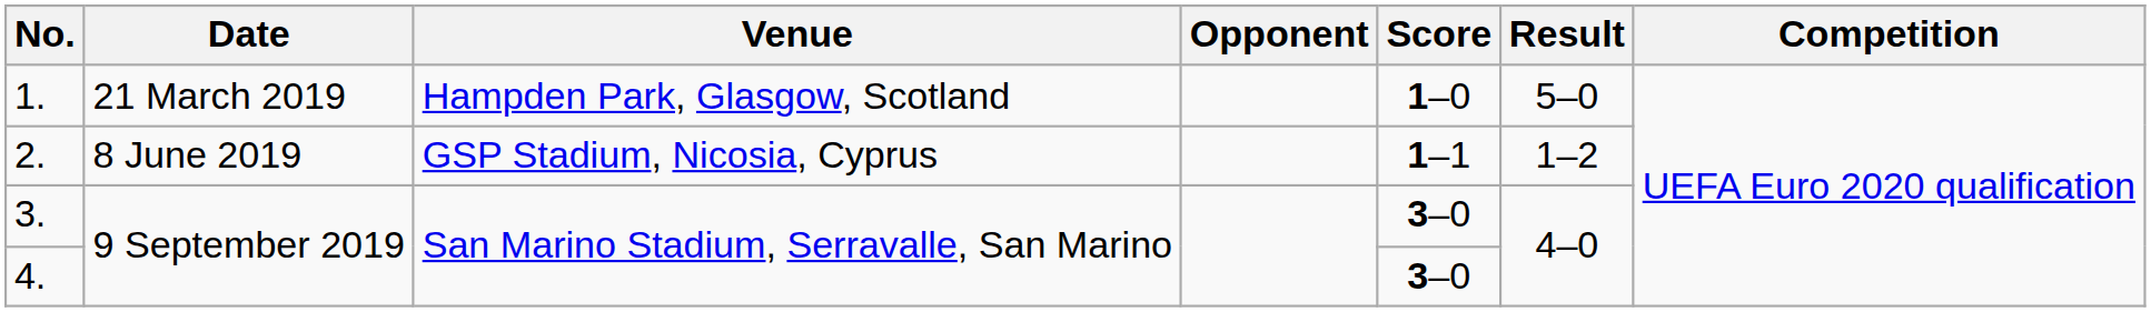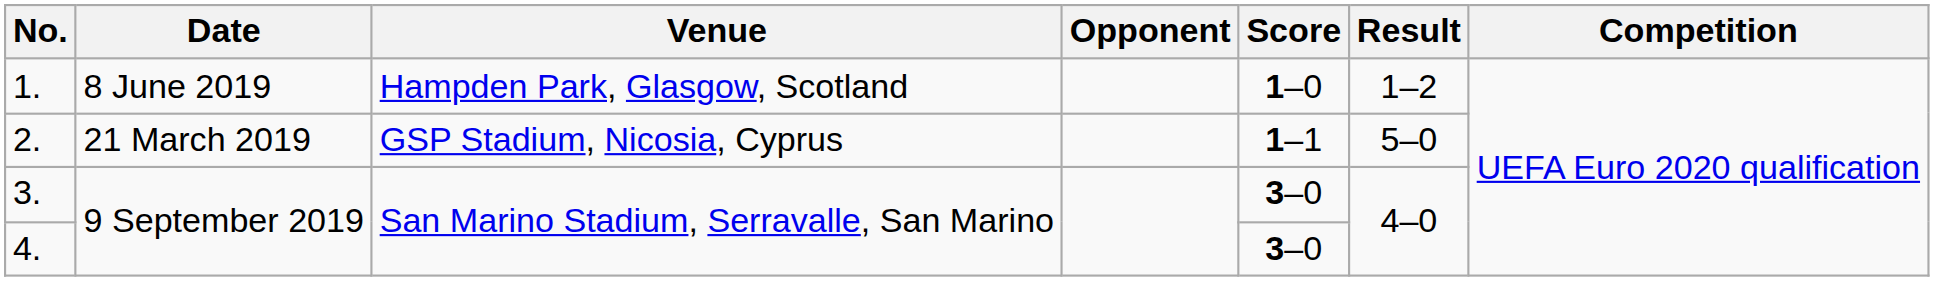1. | Date: 21 March 2019 -> 8 June 2019
1. | Result: 5–0 -> 1–2
2. | Date: 8 June 2019 -> 21 March 2019
2. | Result: 1–2 -> 5–0
